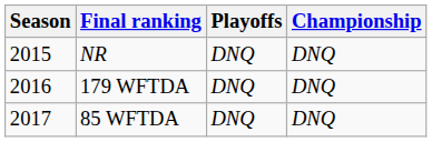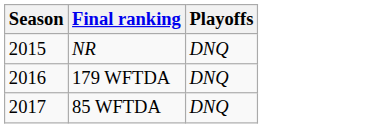- column: Championship | DNQ | DNQ | DNQ
